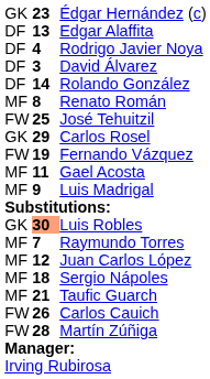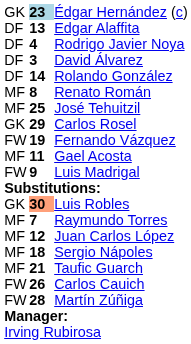Édgar Hernández (c) | column 2: no background -> lightblue background
José Tehuitzil | column 1: FW -> MF
Luis Madrigal | column 1: MF -> FW
